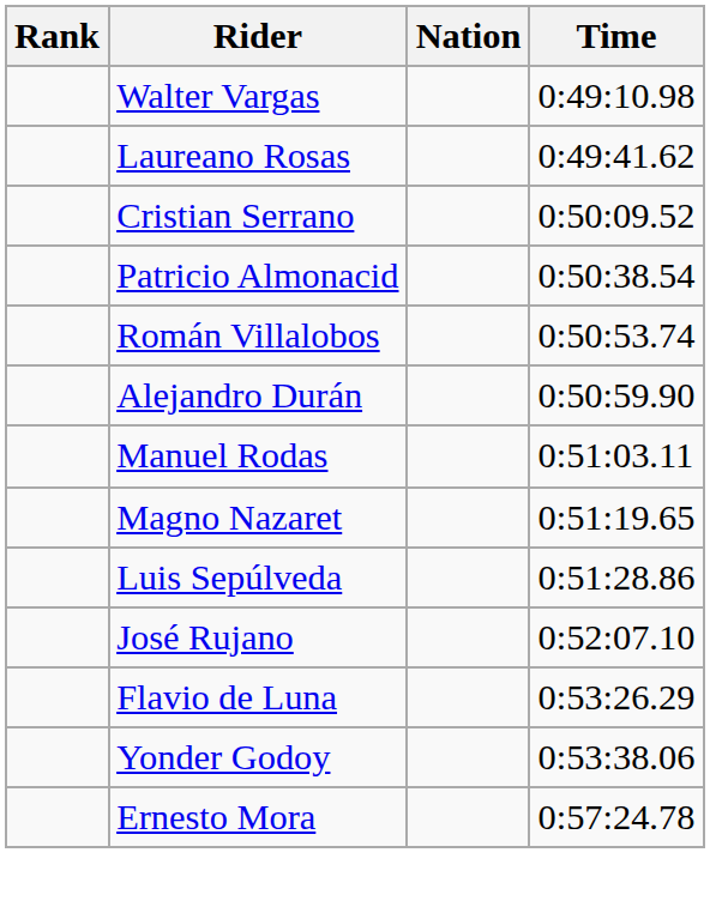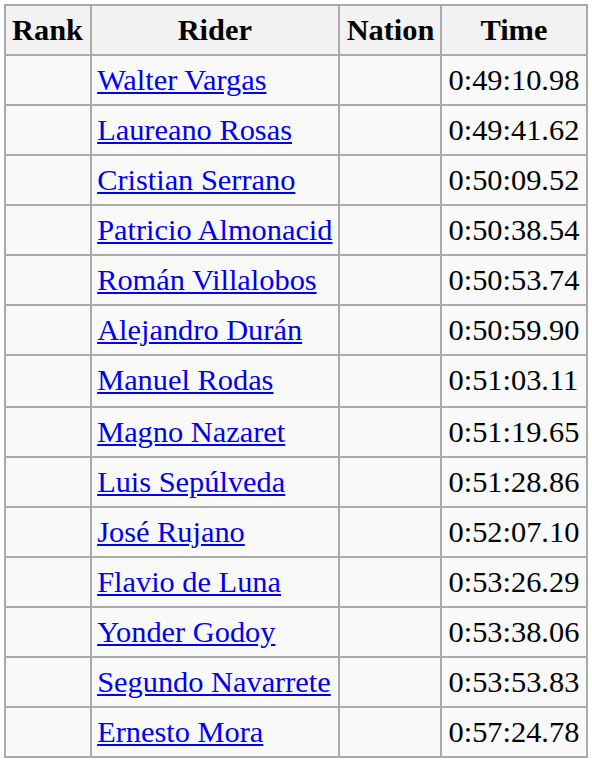+ row: Segundo Navarrete | 0:53:53.83
